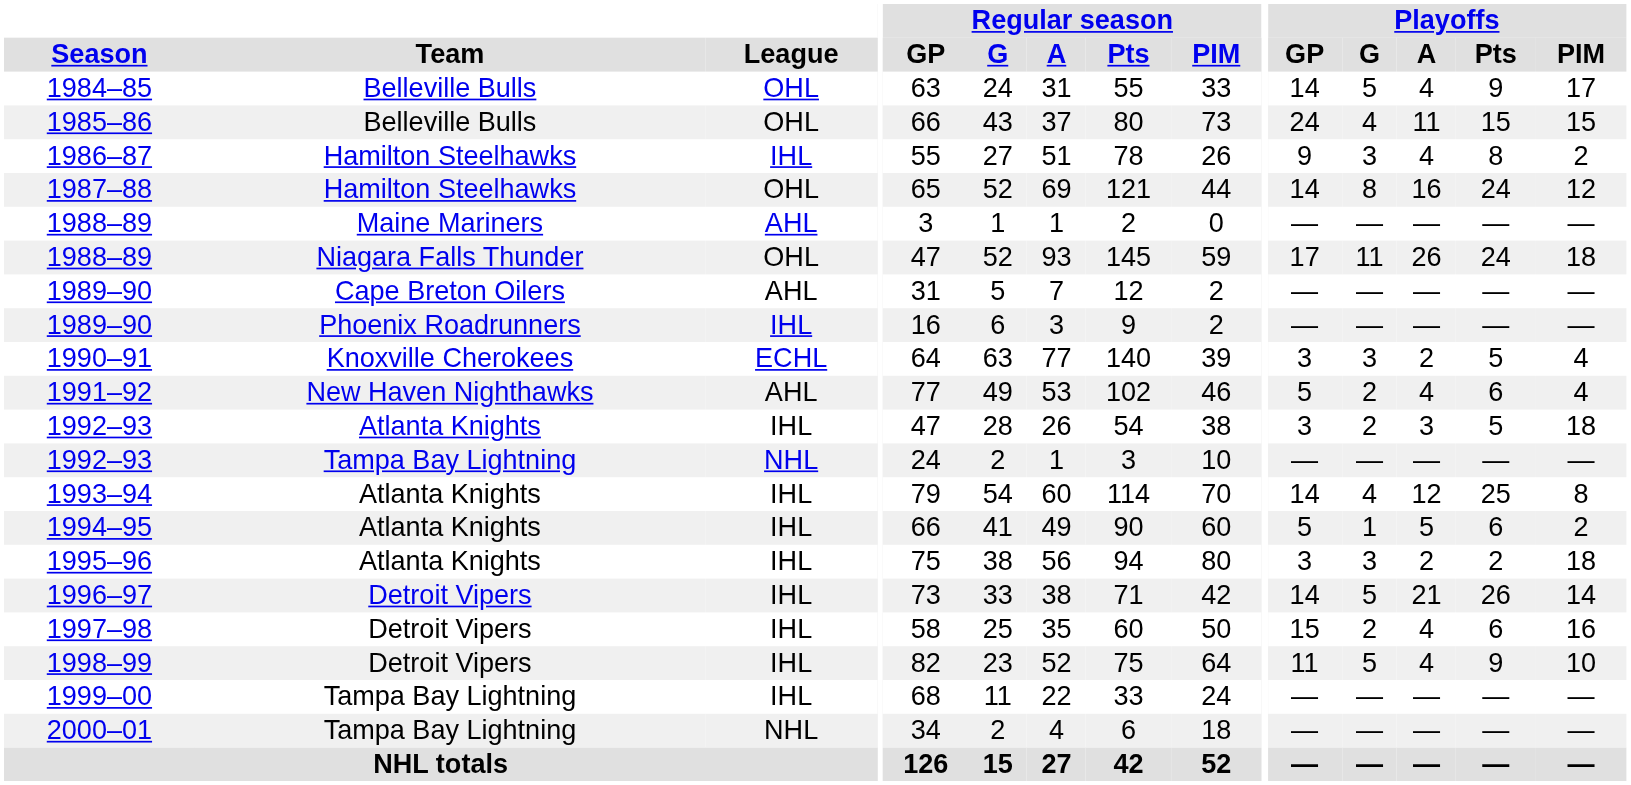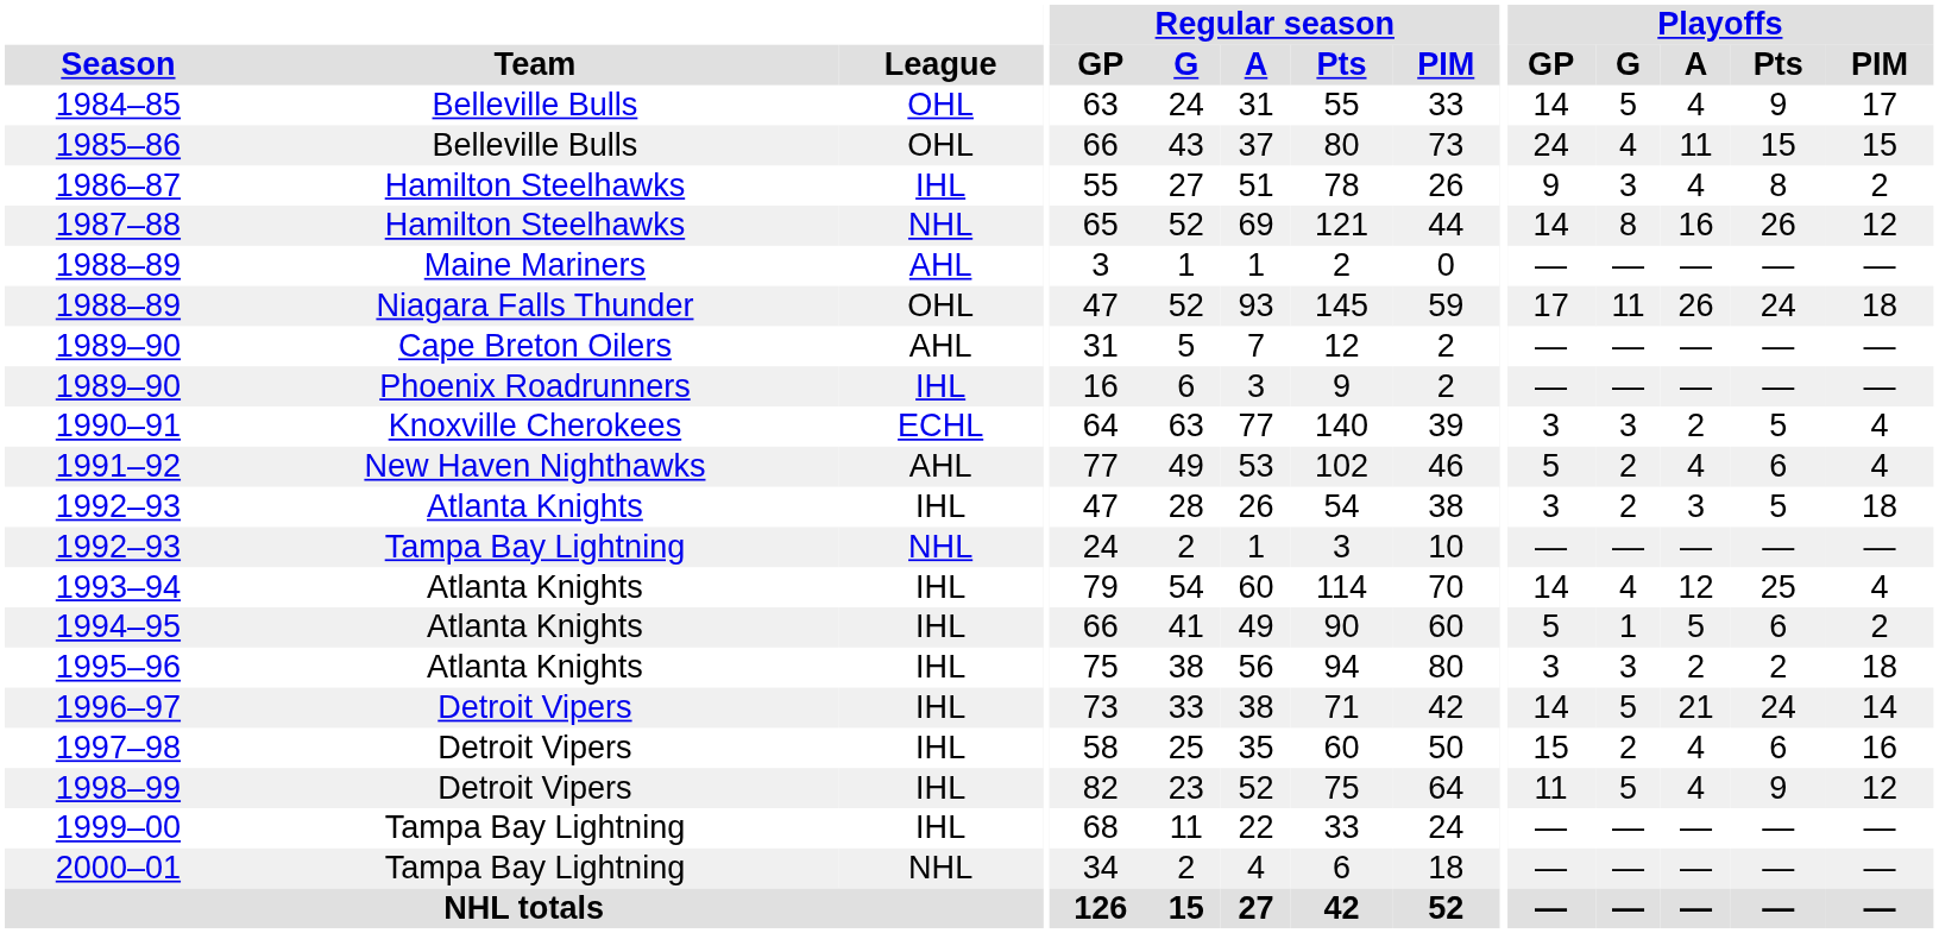1987–88 | League: OHL -> NHL
1987–88 | Playoffs / Pts: 24 -> 26
1993–94 | Playoffs / PIM: 8 -> 4
1996–97 | Playoffs / Pts: 26 -> 24
1998–99 | Playoffs / PIM: 10 -> 12
